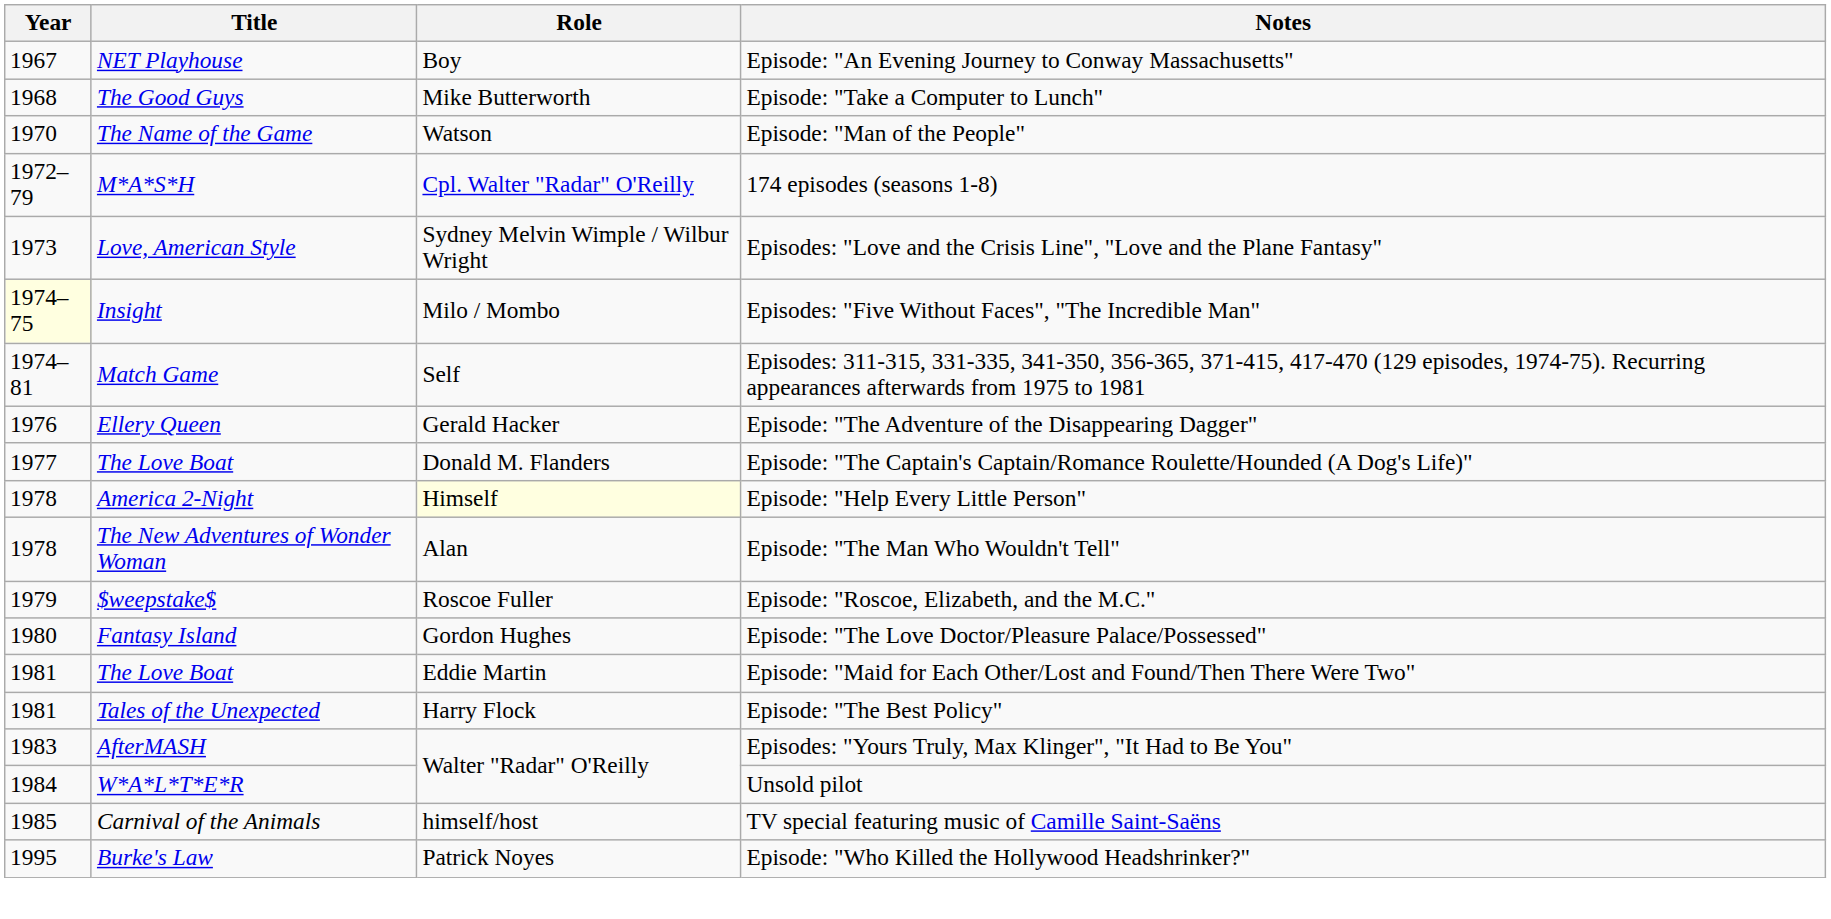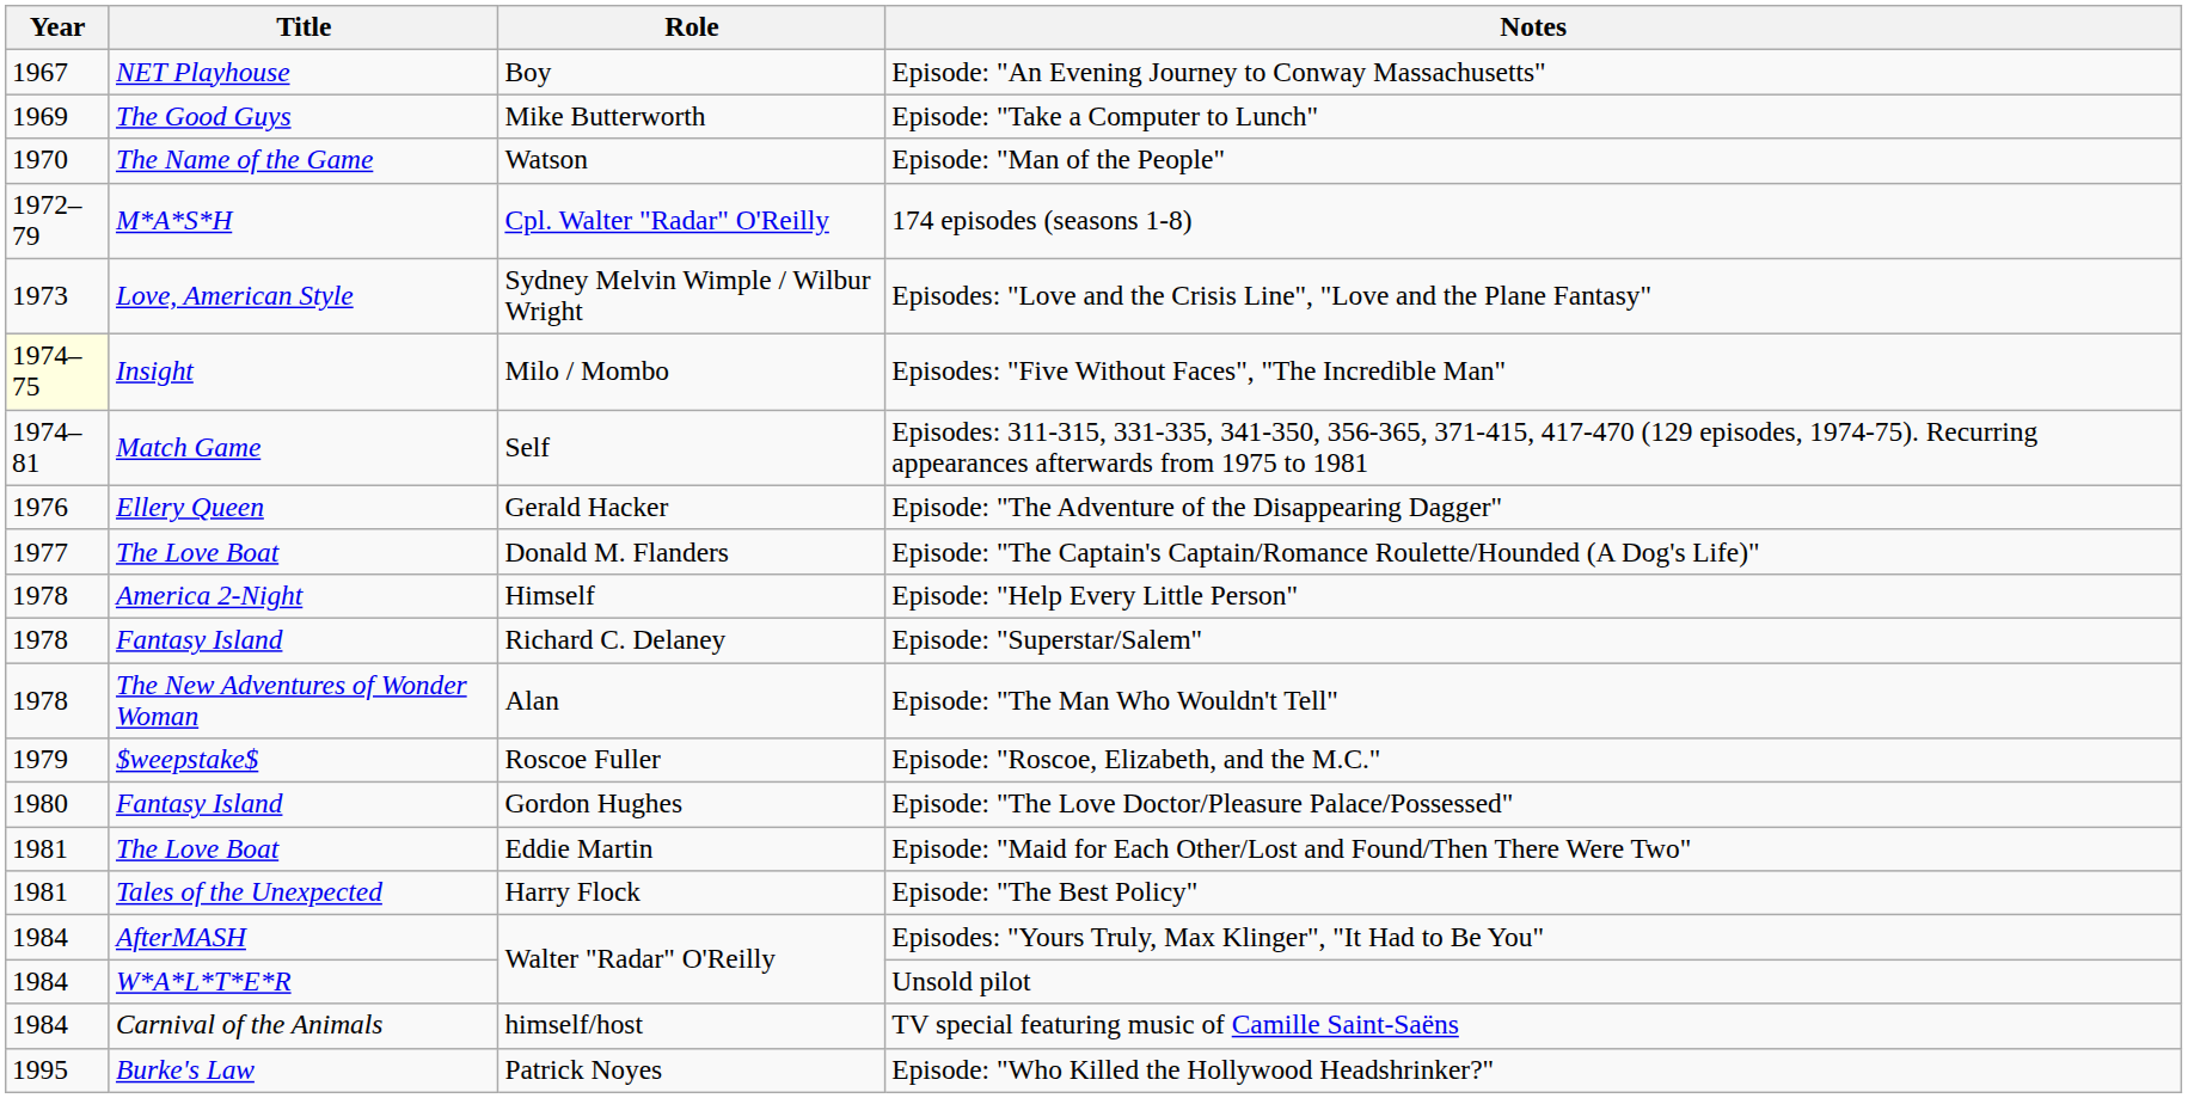Episode: "Take a Computer to Lunch" | Year: 1968 -> 1969
Episode: "Help Every Little Person" | Role: lightyellow background -> no background
+ row: 1978 | Fantasy Island | Richard C. Delaney | Episode: "Superstar/Salem"
Episodes: "Yours Truly, Max Klinger", "It Had to Be You" | Year: 1983 -> 1984
TV special featuring music of Camille Saint-Saëns | Year: 1985 -> 1984
